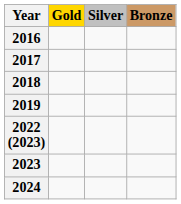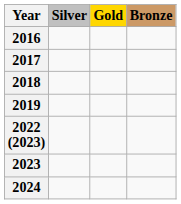columns swapped: Gold <-> Silver
